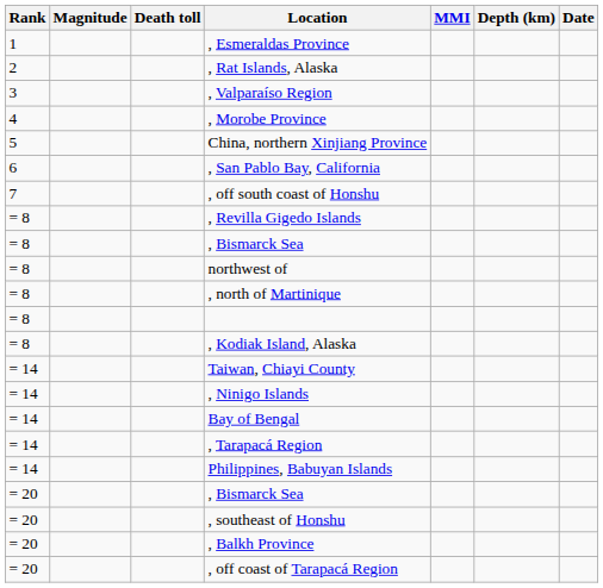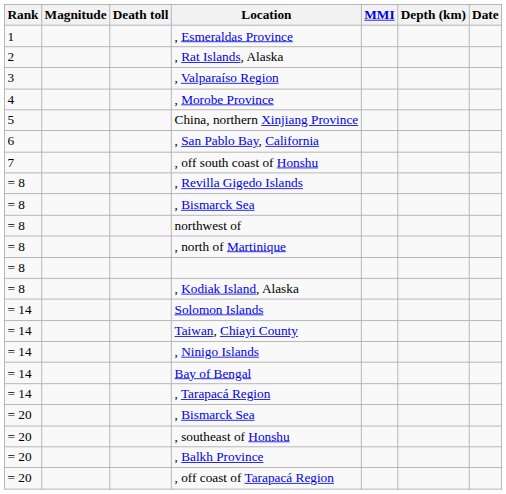+ row: = 14 | Solomon Islands
- row: = 14 | Philippines, Babuyan Islands
